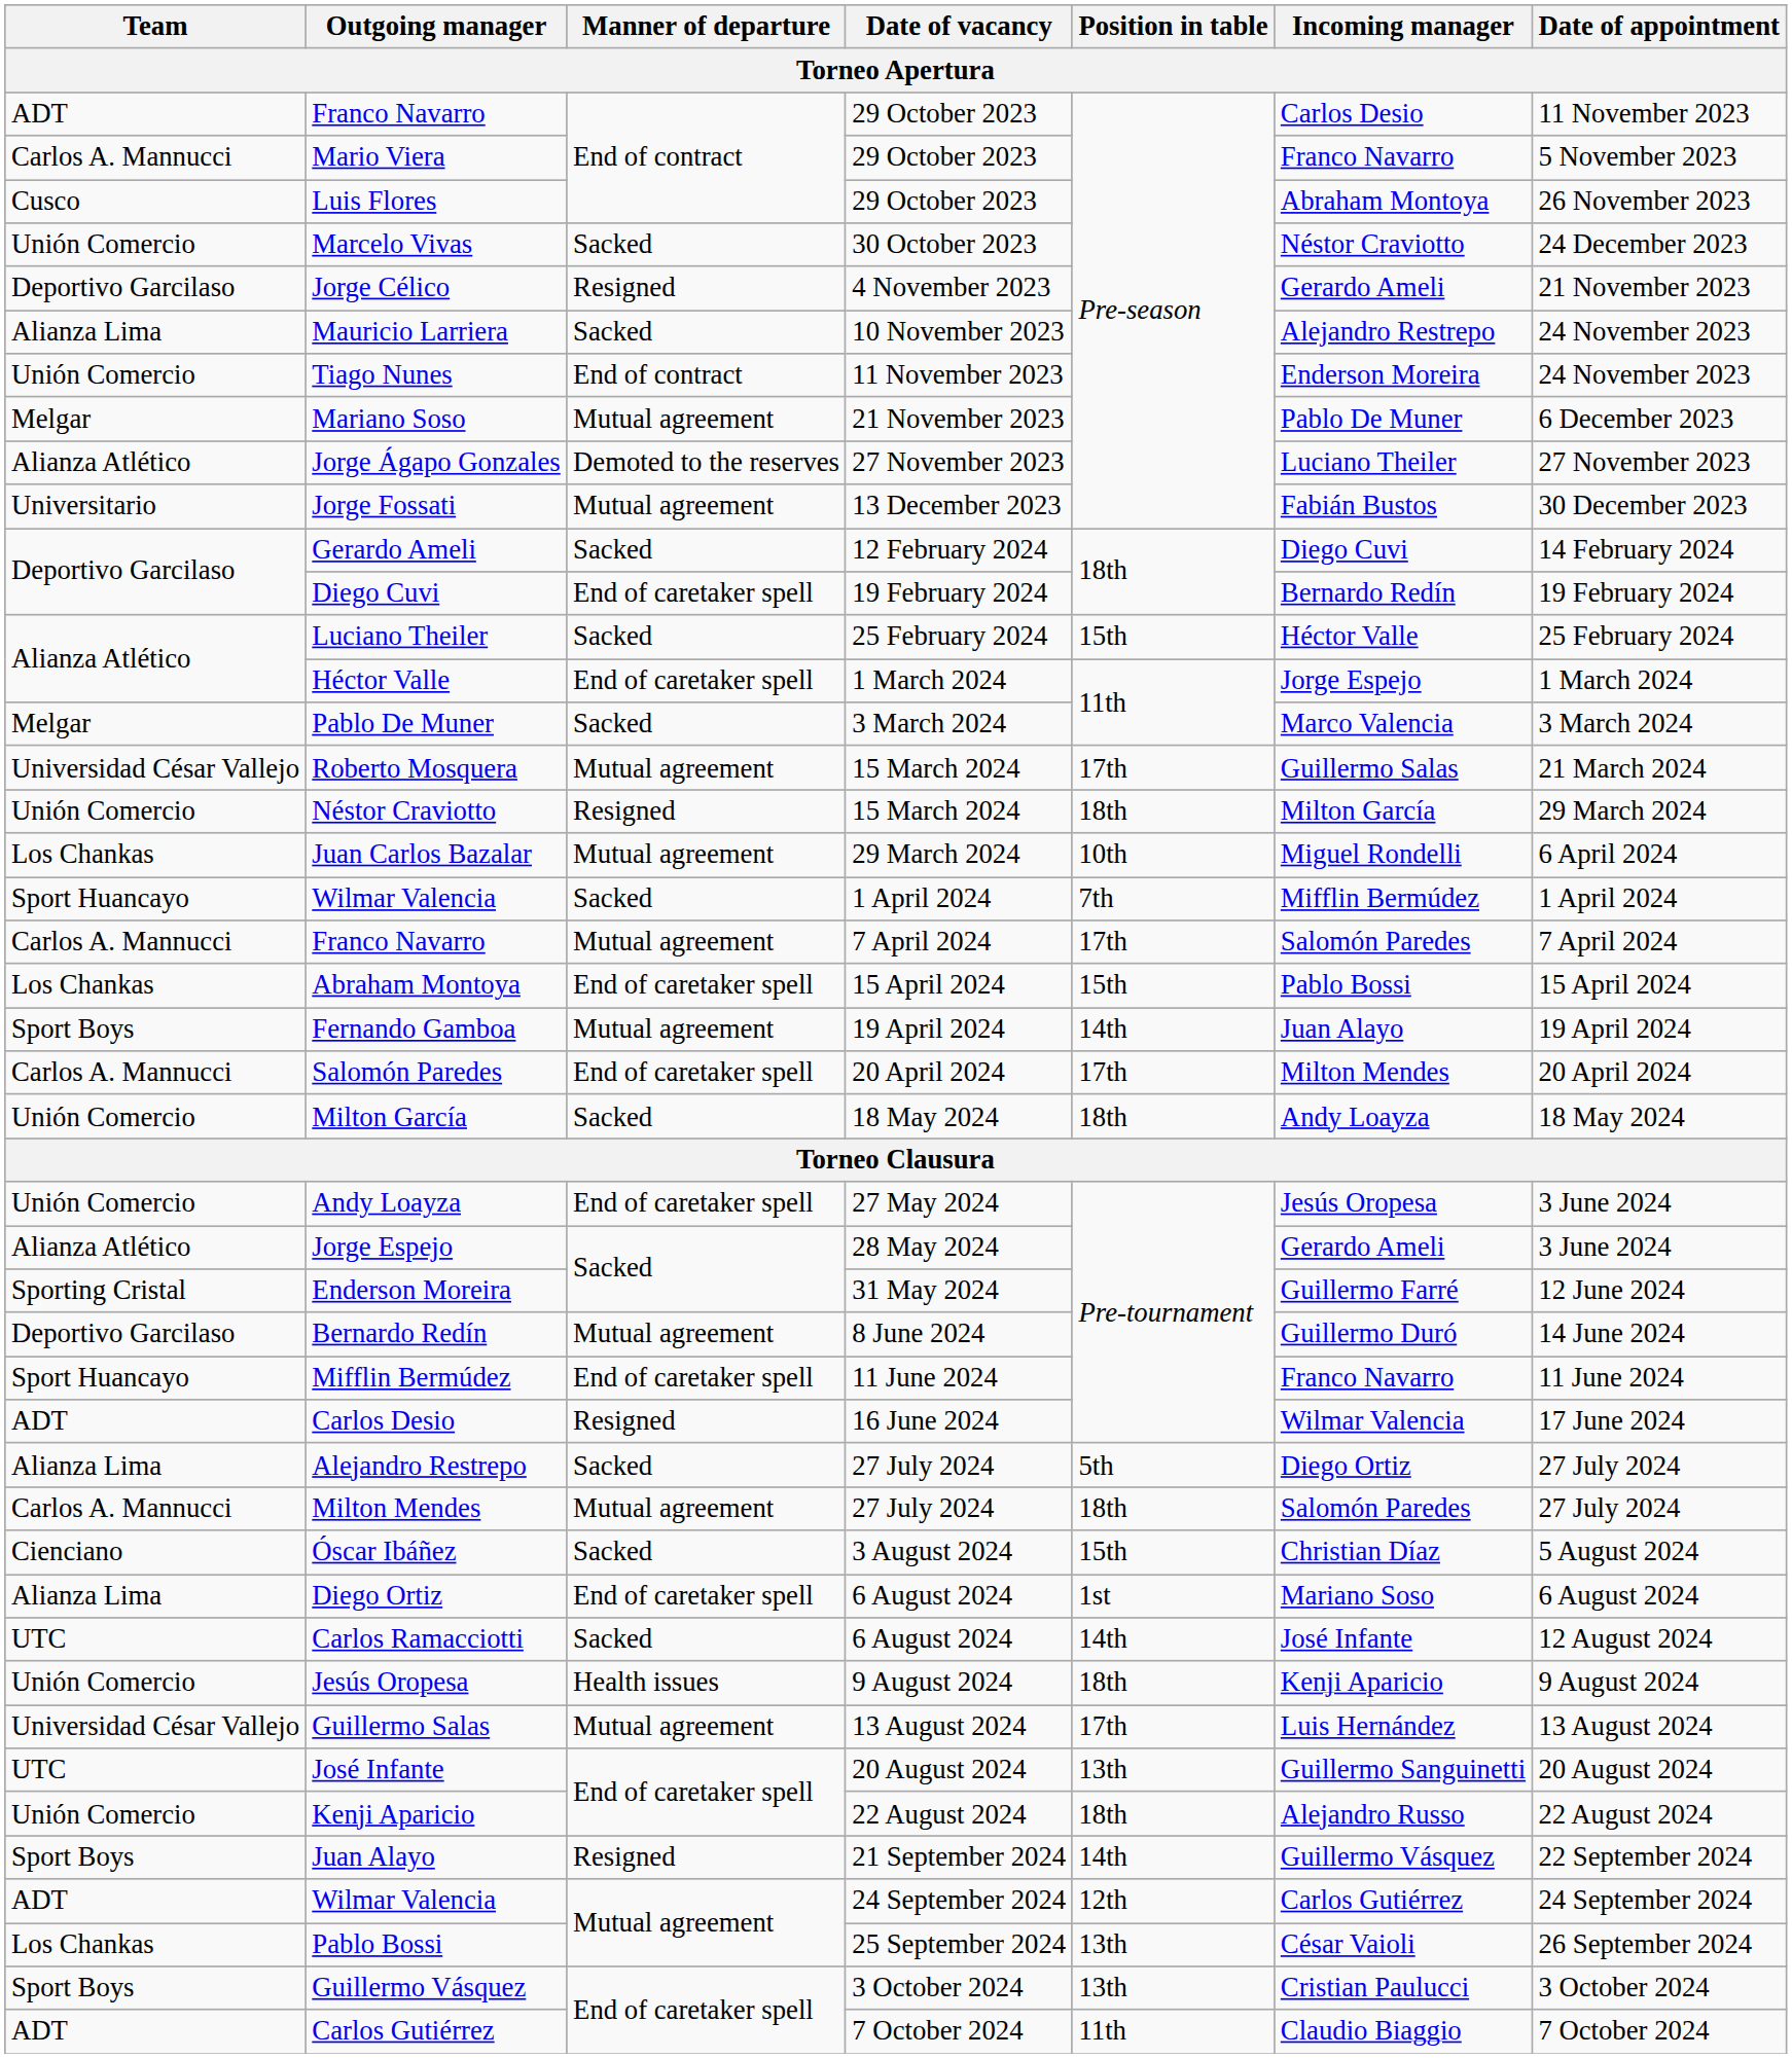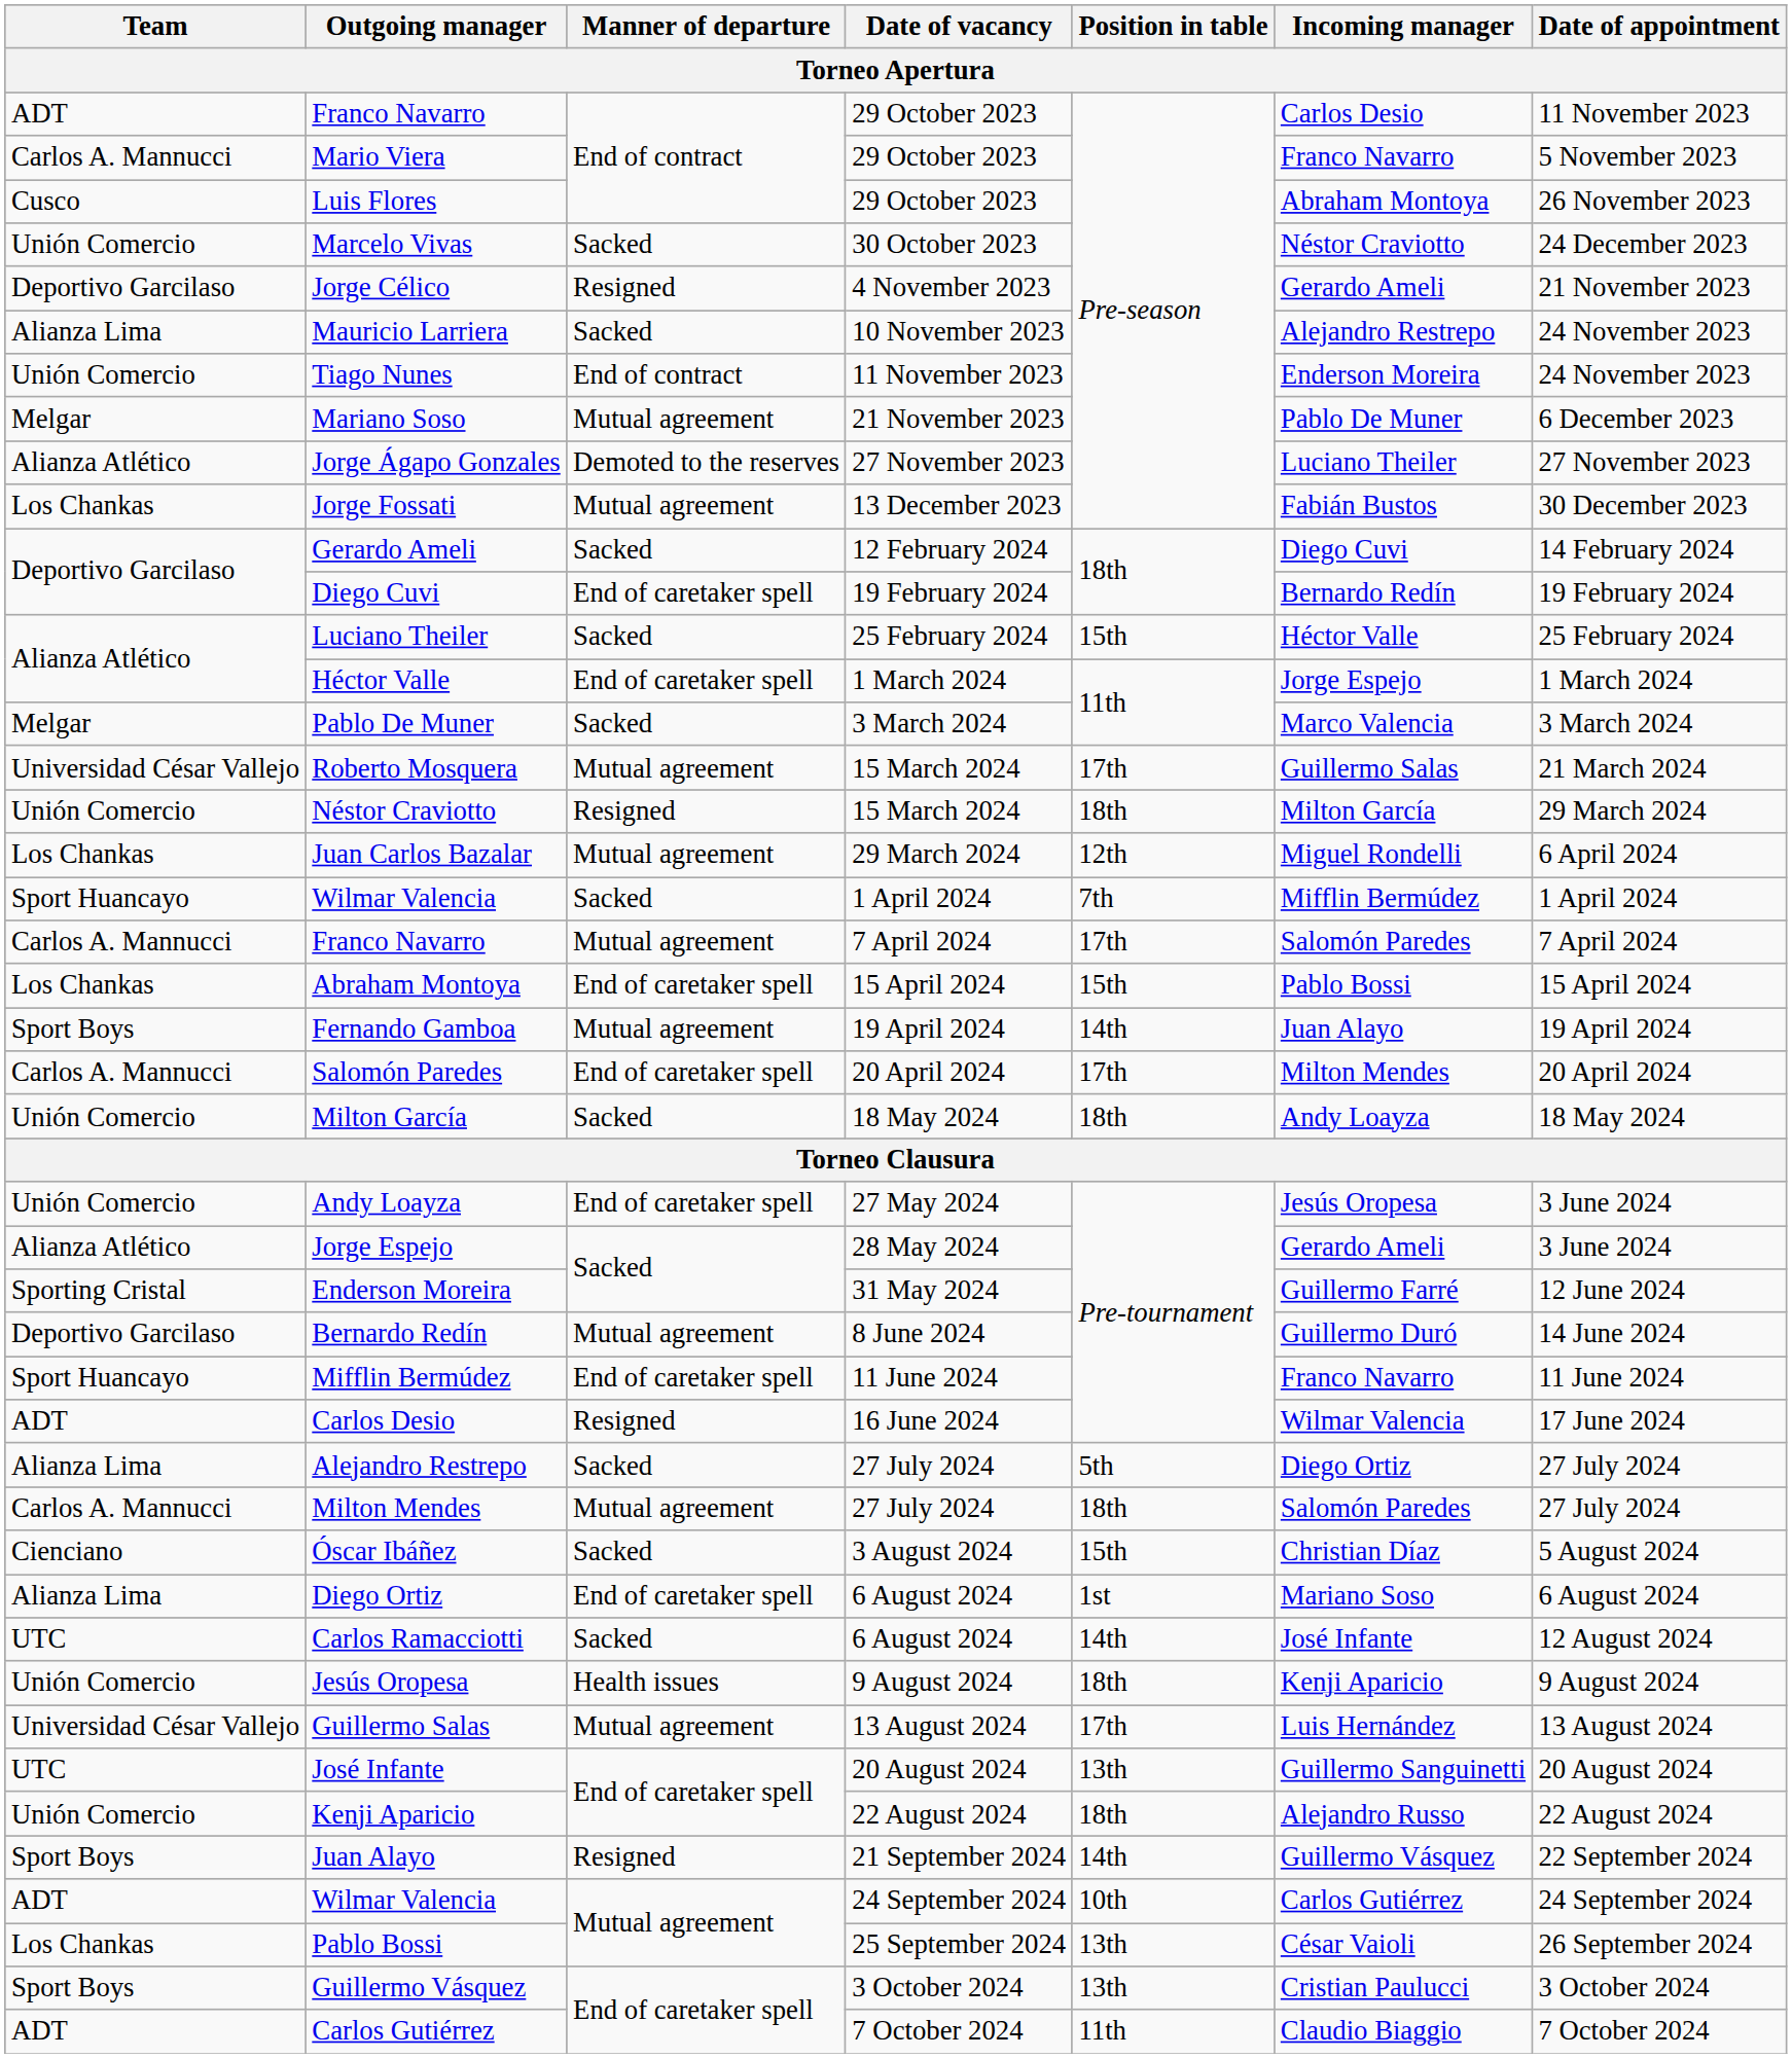Jorge Fossati | Team: Universitario -> Los Chankas
Juan Carlos Bazalar | Position in table: 10th -> 12th
Wilmar Valencia / 24 September 2024 | Position in table: 12th -> 10th
